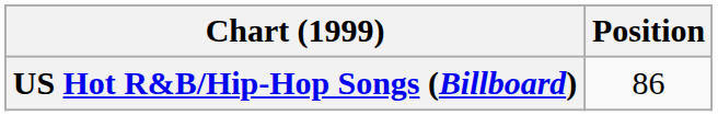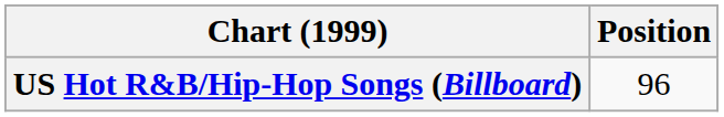US Hot R&B/Hip-Hop Songs (Billboard) | Position: 86 -> 96
